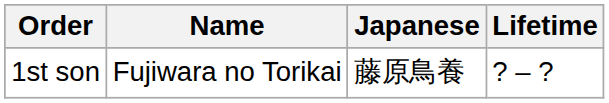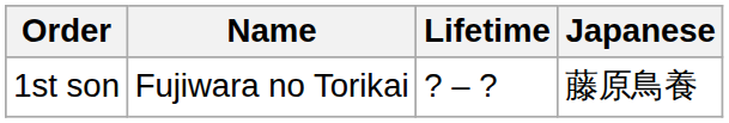columns swapped: Japanese <-> Lifetime
